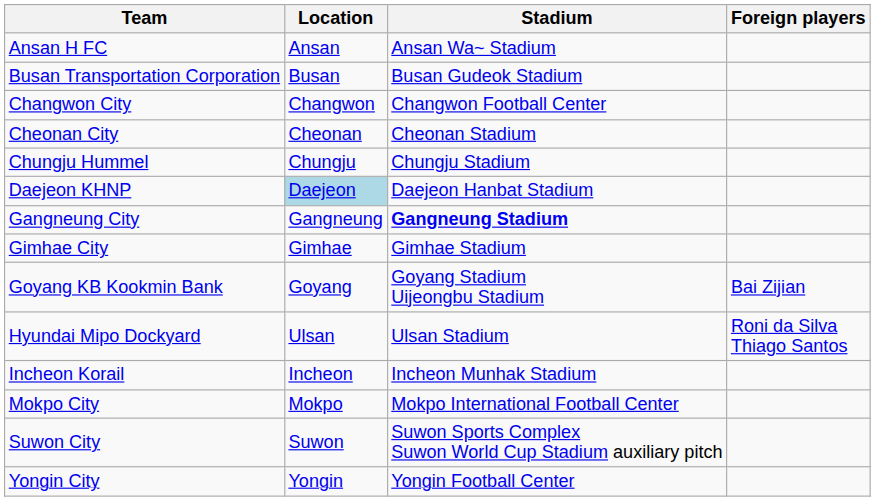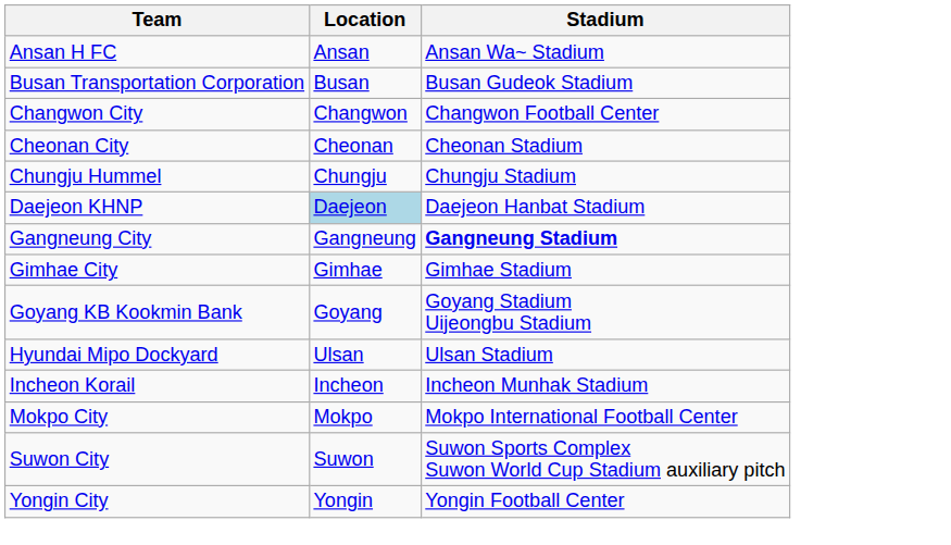- column: Foreign players | Bai Zijian | Roni da Silva Thiago Santos
